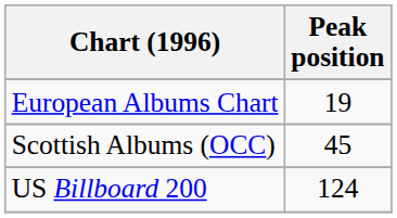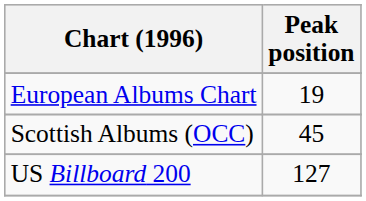US Billboard 200 | Peak position: 124 -> 127
